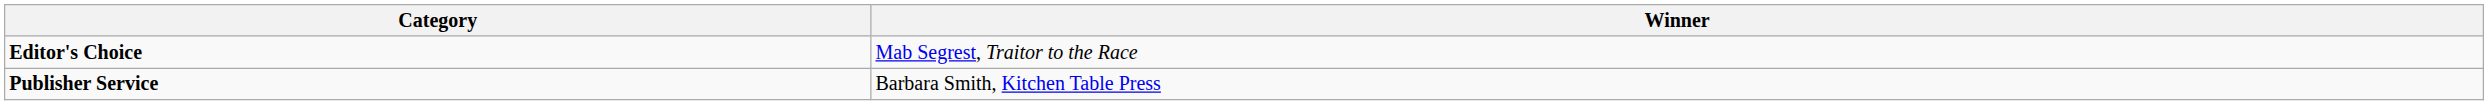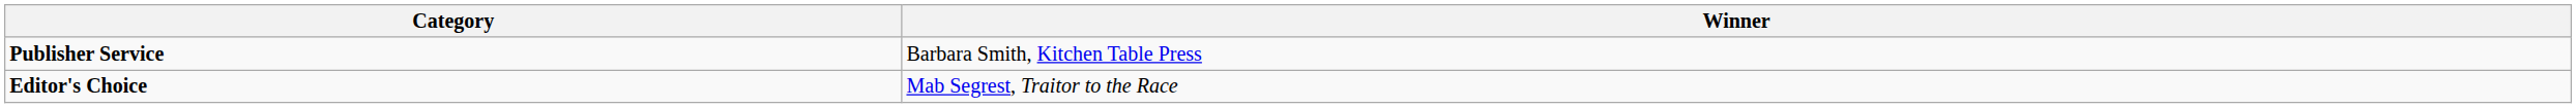rows swapped: Editor's Choice <-> Publisher Service
